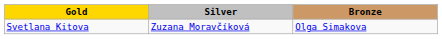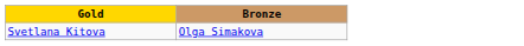- column: Silver | Zuzana Moravčíková
